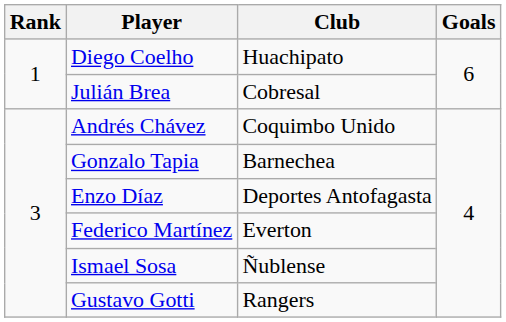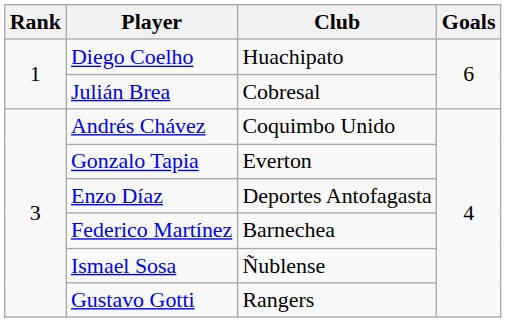Gonzalo Tapia | Club: Barnechea -> Everton
Federico Martínez | Club: Everton -> Barnechea
